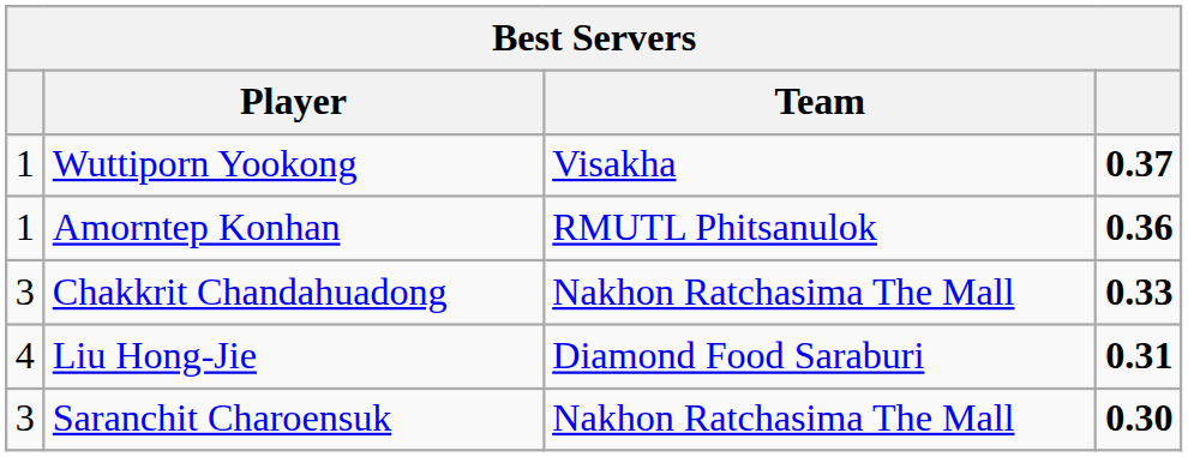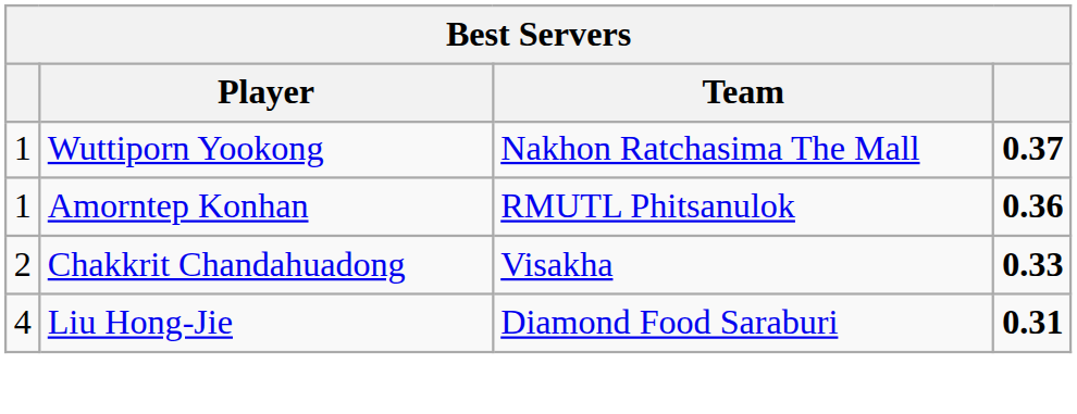Wuttiporn Yookong | Team: Visakha -> Nakhon Ratchasima The Mall
Chakkrit Chandahuadong | column 1: 3 -> 2
Chakkrit Chandahuadong | Team: Nakhon Ratchasima The Mall -> Visakha
- row: 3 | Saranchit Charoensuk | Nakhon Ratchasima The Mall | 0.30
